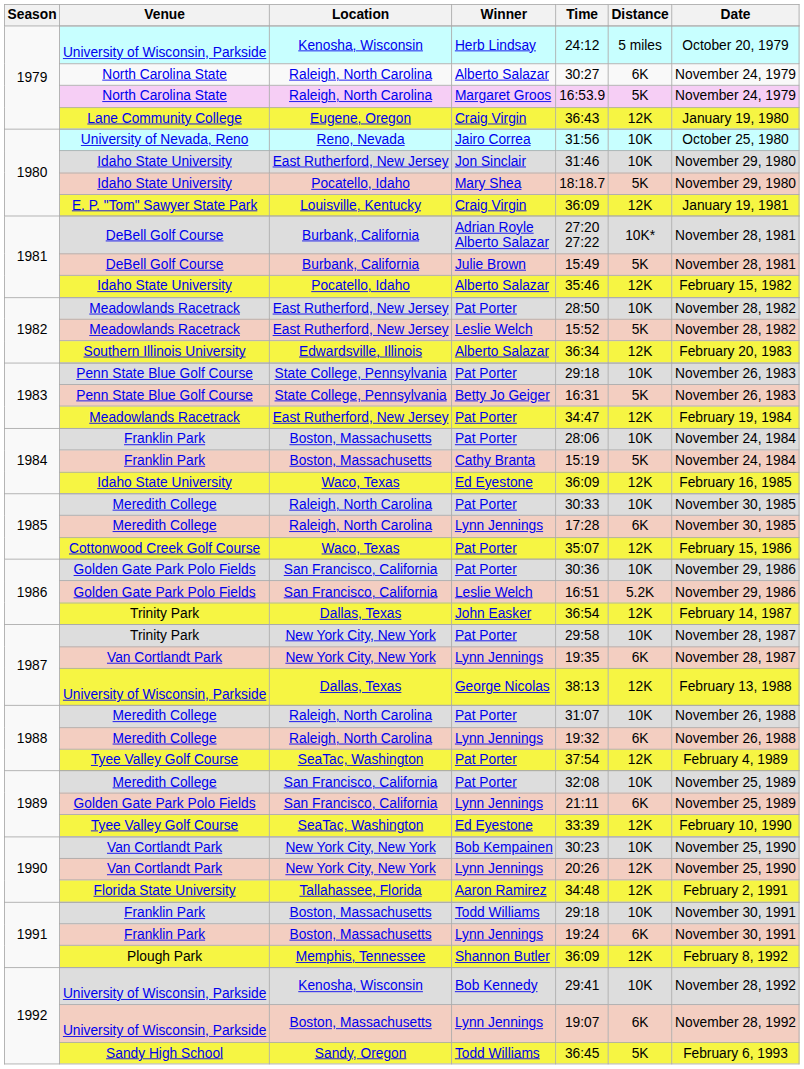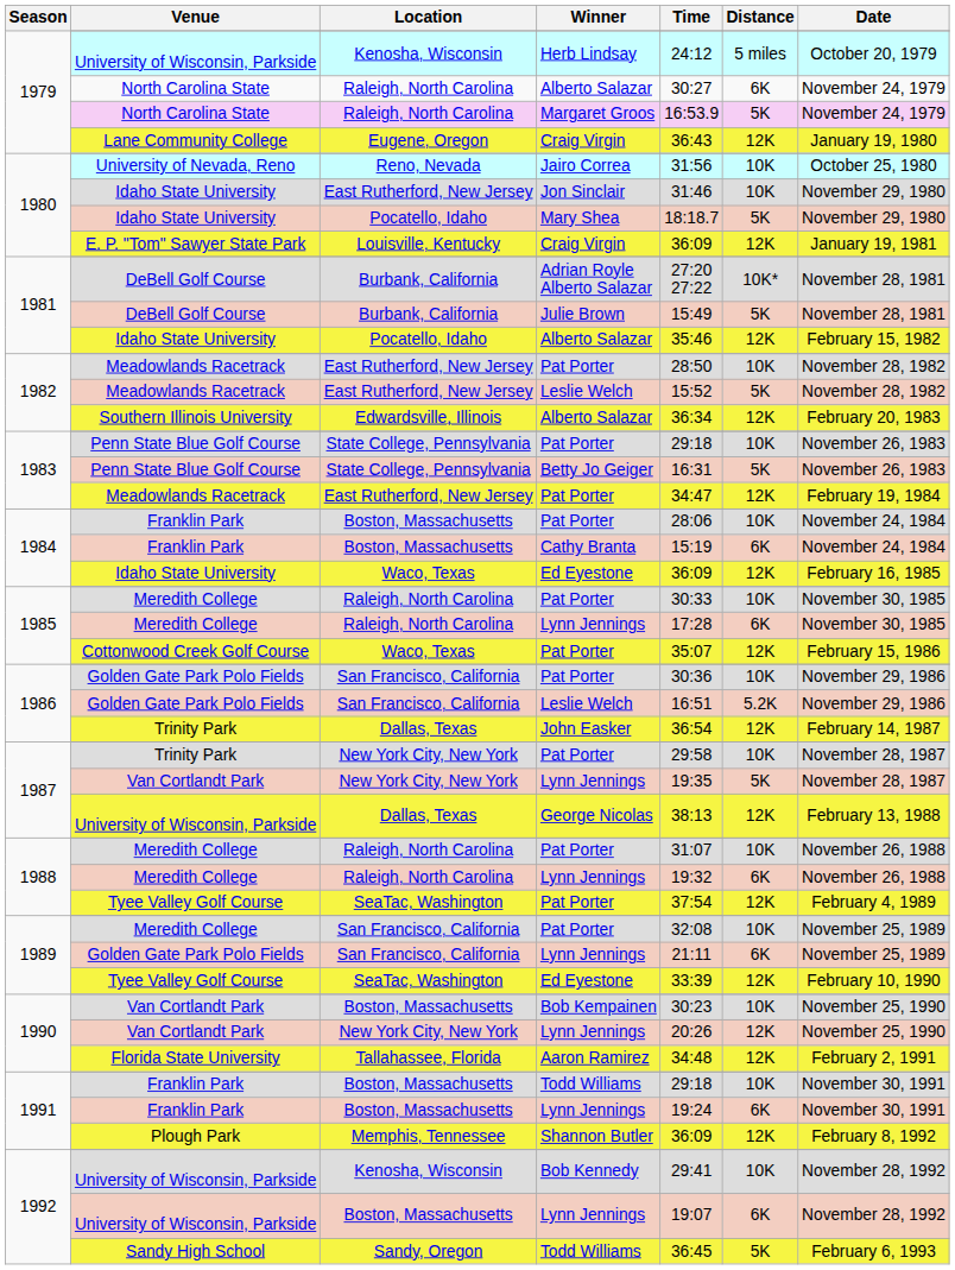Cathy Branta | Distance: 5K -> 6K
1987 / Lynn Jennings | Distance: 6K -> 5K
Bob Kempainen | Location: New York City, New York -> Boston, Massachusetts
